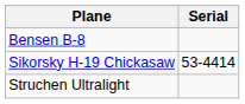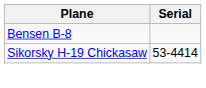- row: Struchen Ultralight
